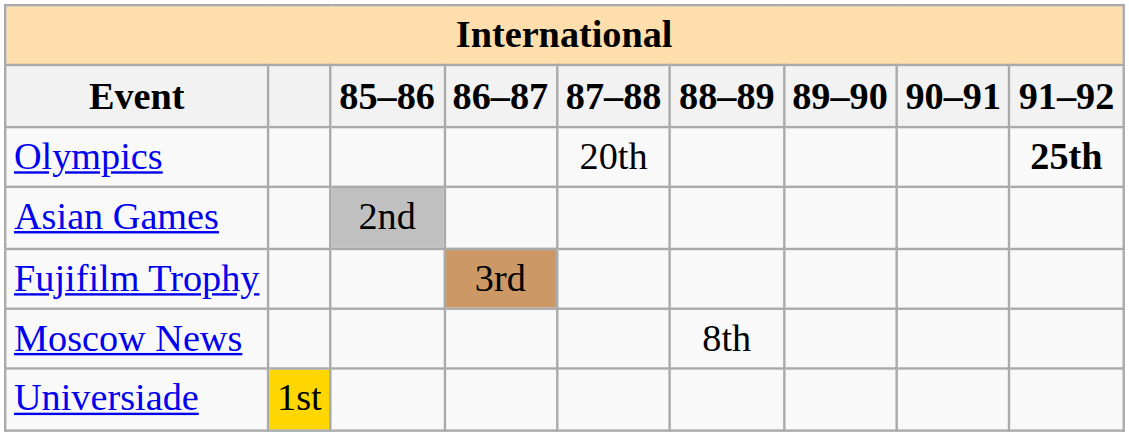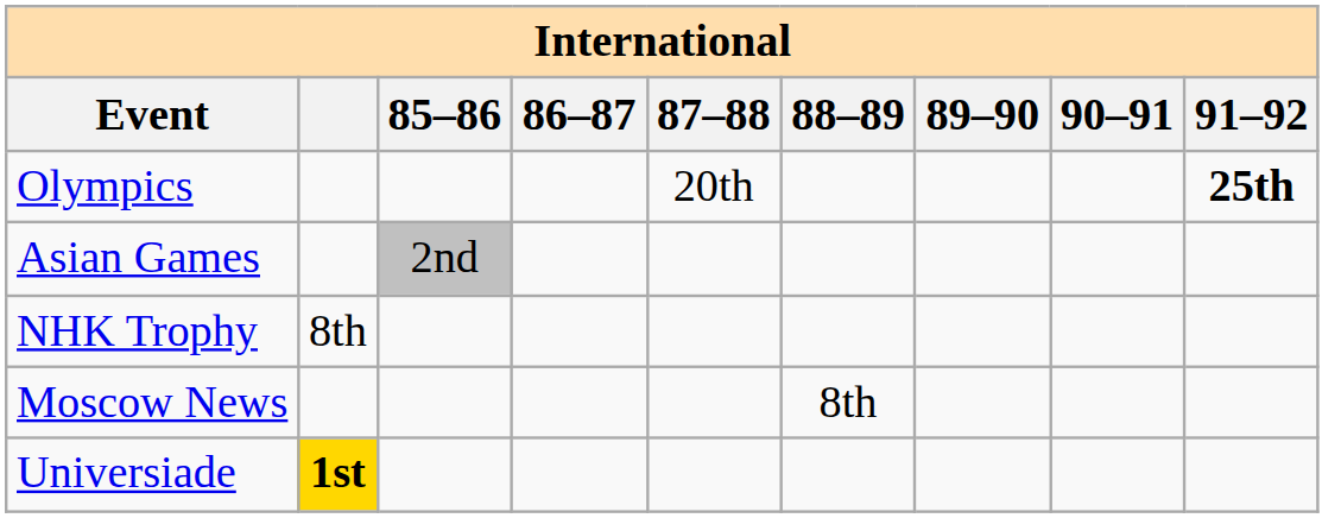- row: Fujifilm Trophy | 3rd
+ row: NHK Trophy | 8th
Universiade | column 2: normal -> bold
